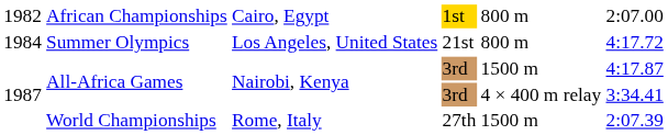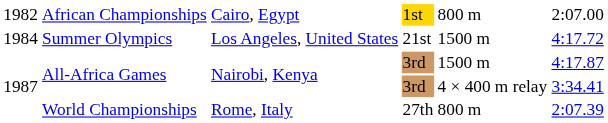Summer Olympics | column 5: 800 m -> 1500 m
World Championships | column 5: 1500 m -> 800 m
